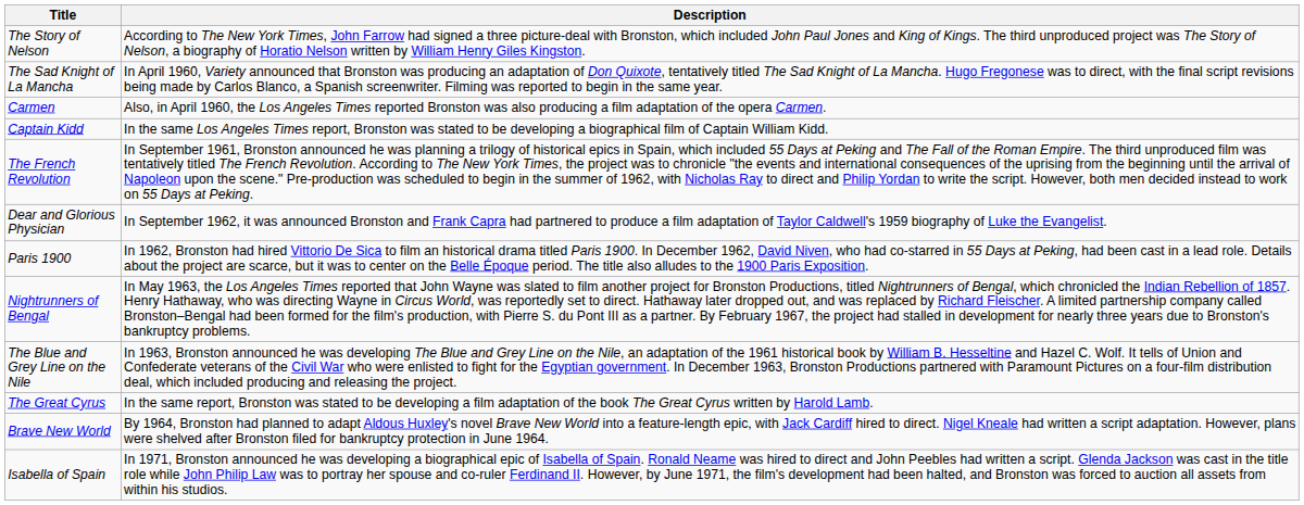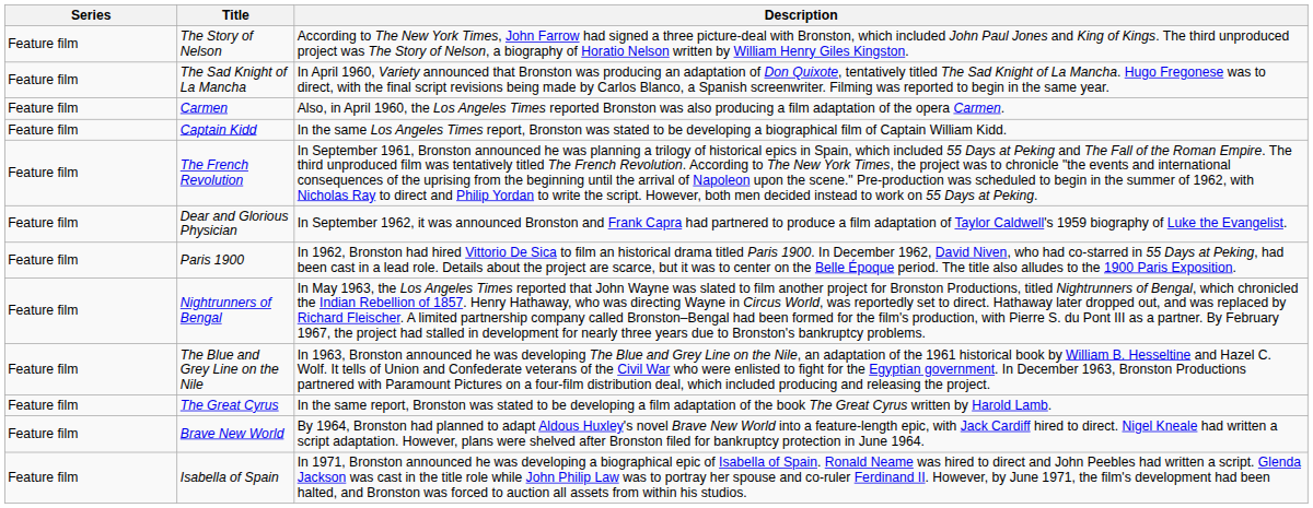+ column: Series | Feature film | Feature film | Feature film | Feature film | Feature film | Feature film | Feature film | Feature film | Feature film | Feature film | Feature film | Feature film
